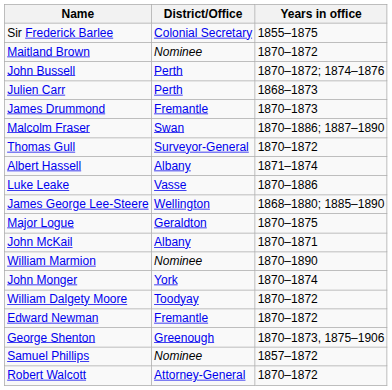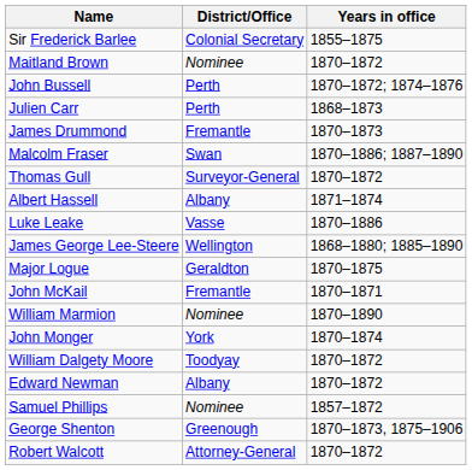John McKail | District/Office: Albany -> Fremantle
Edward Newman | District/Office: Fremantle -> Albany
rows swapped: Samuel Phillips <-> George Shenton
